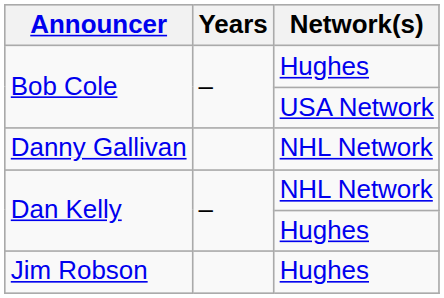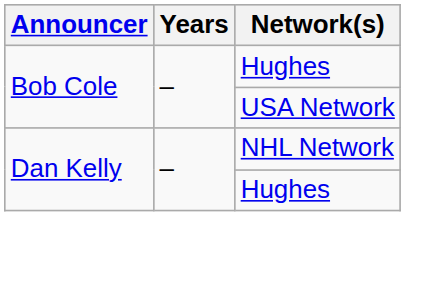- row: Danny Gallivan | NHL Network
- row: Jim Robson | Hughes
